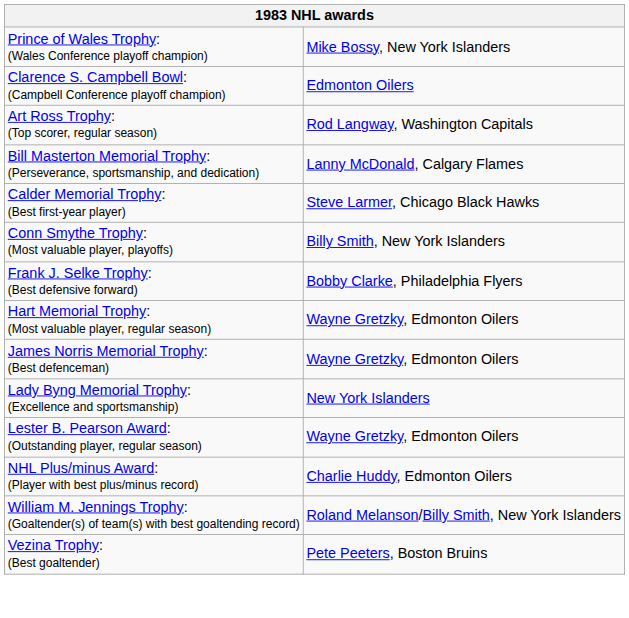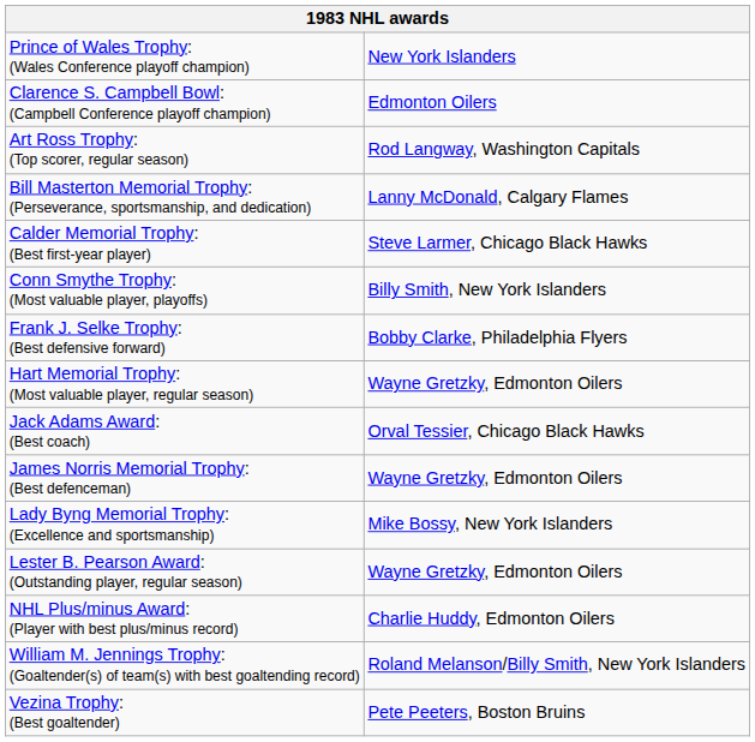Prince of Wales Trophy: (Wales Conference playoff champion) | column 2: Mike Bossy, New York Islanders -> New York Islanders
+ row: Jack Adams Award: (Best coach) | Orval Tessier, Chicago Black Hawks
Lady Byng Memorial Trophy: (Excellence and sportsmanship) | column 2: New York Islanders -> Mike Bossy, New York Islanders
